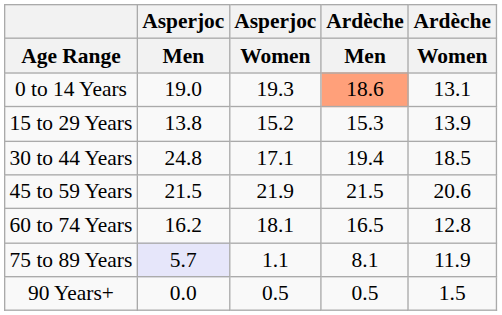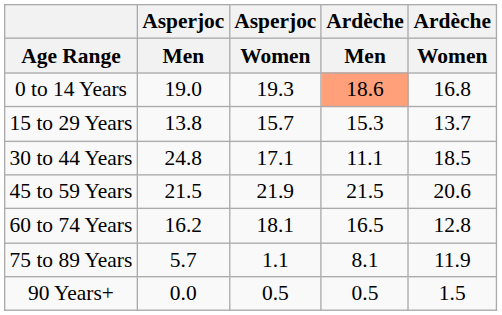0 to 14 Years | Ardèche / Women: 13.1 -> 16.8
15 to 29 Years | Asperjoc / Women: 15.2 -> 15.7
15 to 29 Years | Ardèche / Women: 13.9 -> 13.7
30 to 44 Years | Ardèche / Men: 19.4 -> 11.1
75 to 89 Years | Asperjoc / Men: lavender background -> no background
